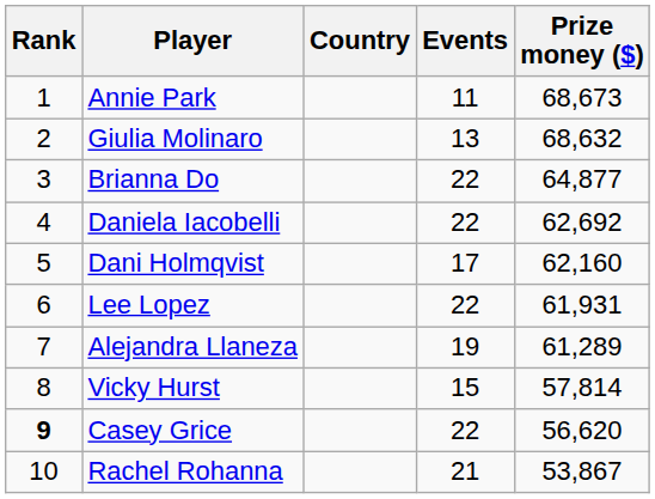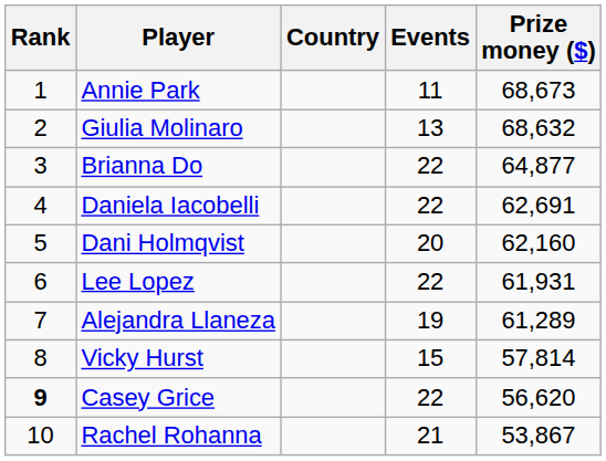Daniela Iacobelli | Prize money ($): 62,692 -> 62,691
Dani Holmqvist | Events: 17 -> 20
